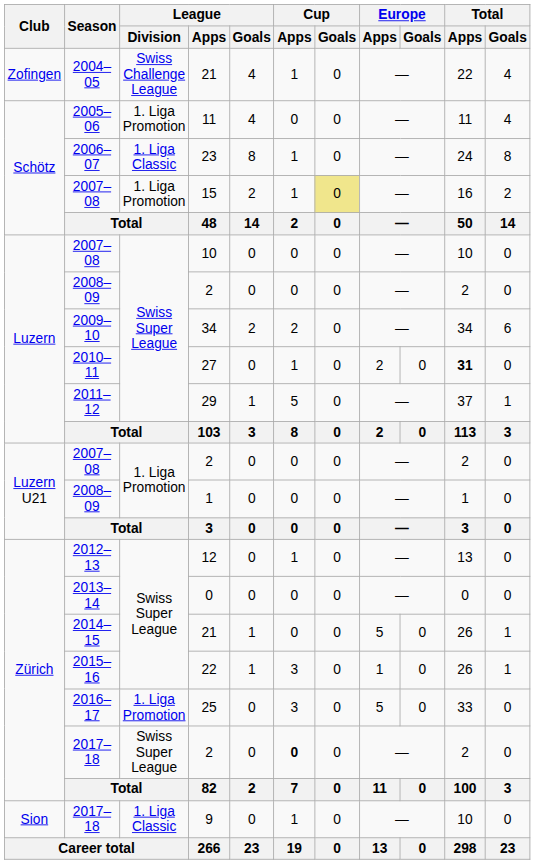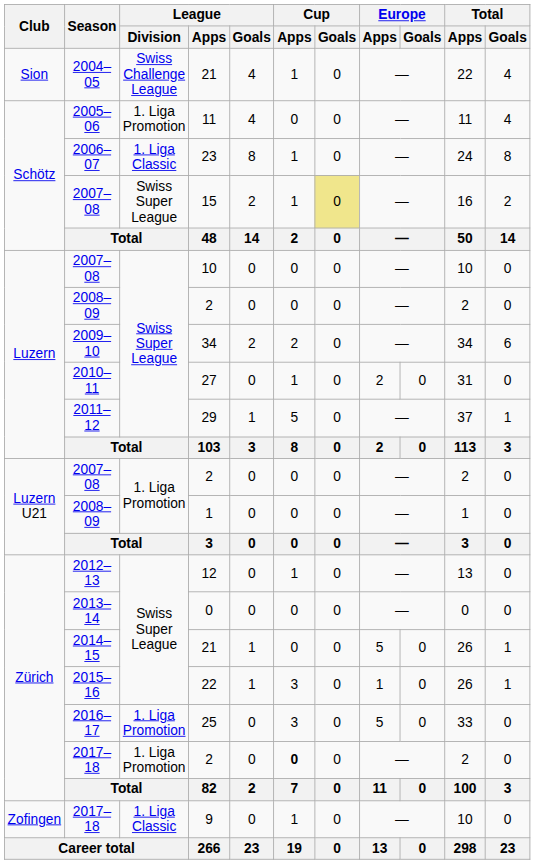2004–05 / 21 | Club: Zofingen -> Sion
15 | League / Division: 1. Liga Promotion -> Swiss Super League
27 | Total / Apps: bold -> normal
2017–18 / 2 | League / Division: Swiss Super League -> 1. Liga Promotion
9 | Club: Sion -> Zofingen
